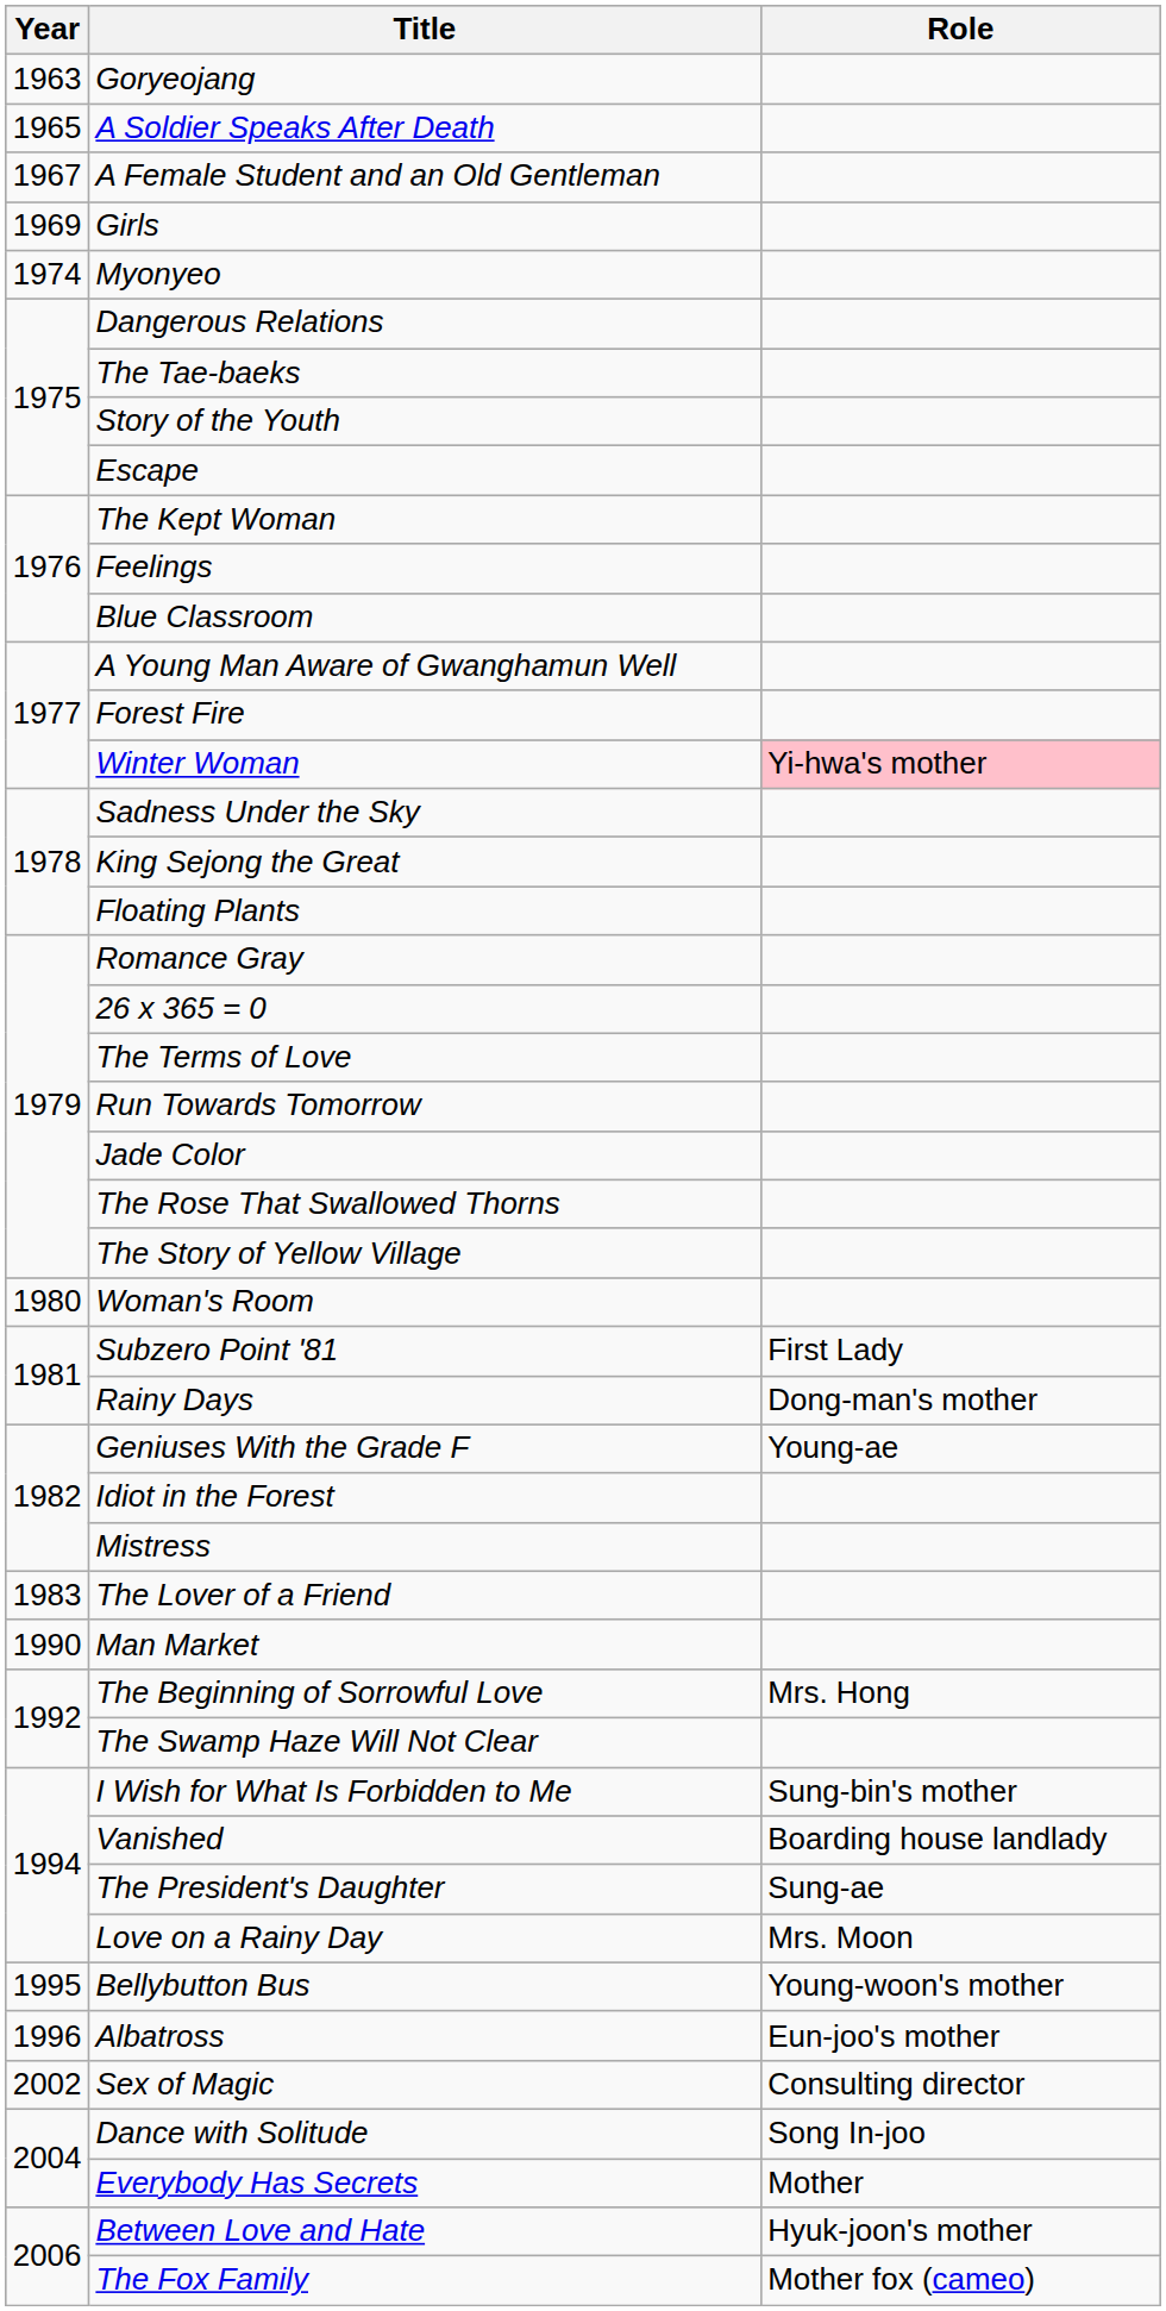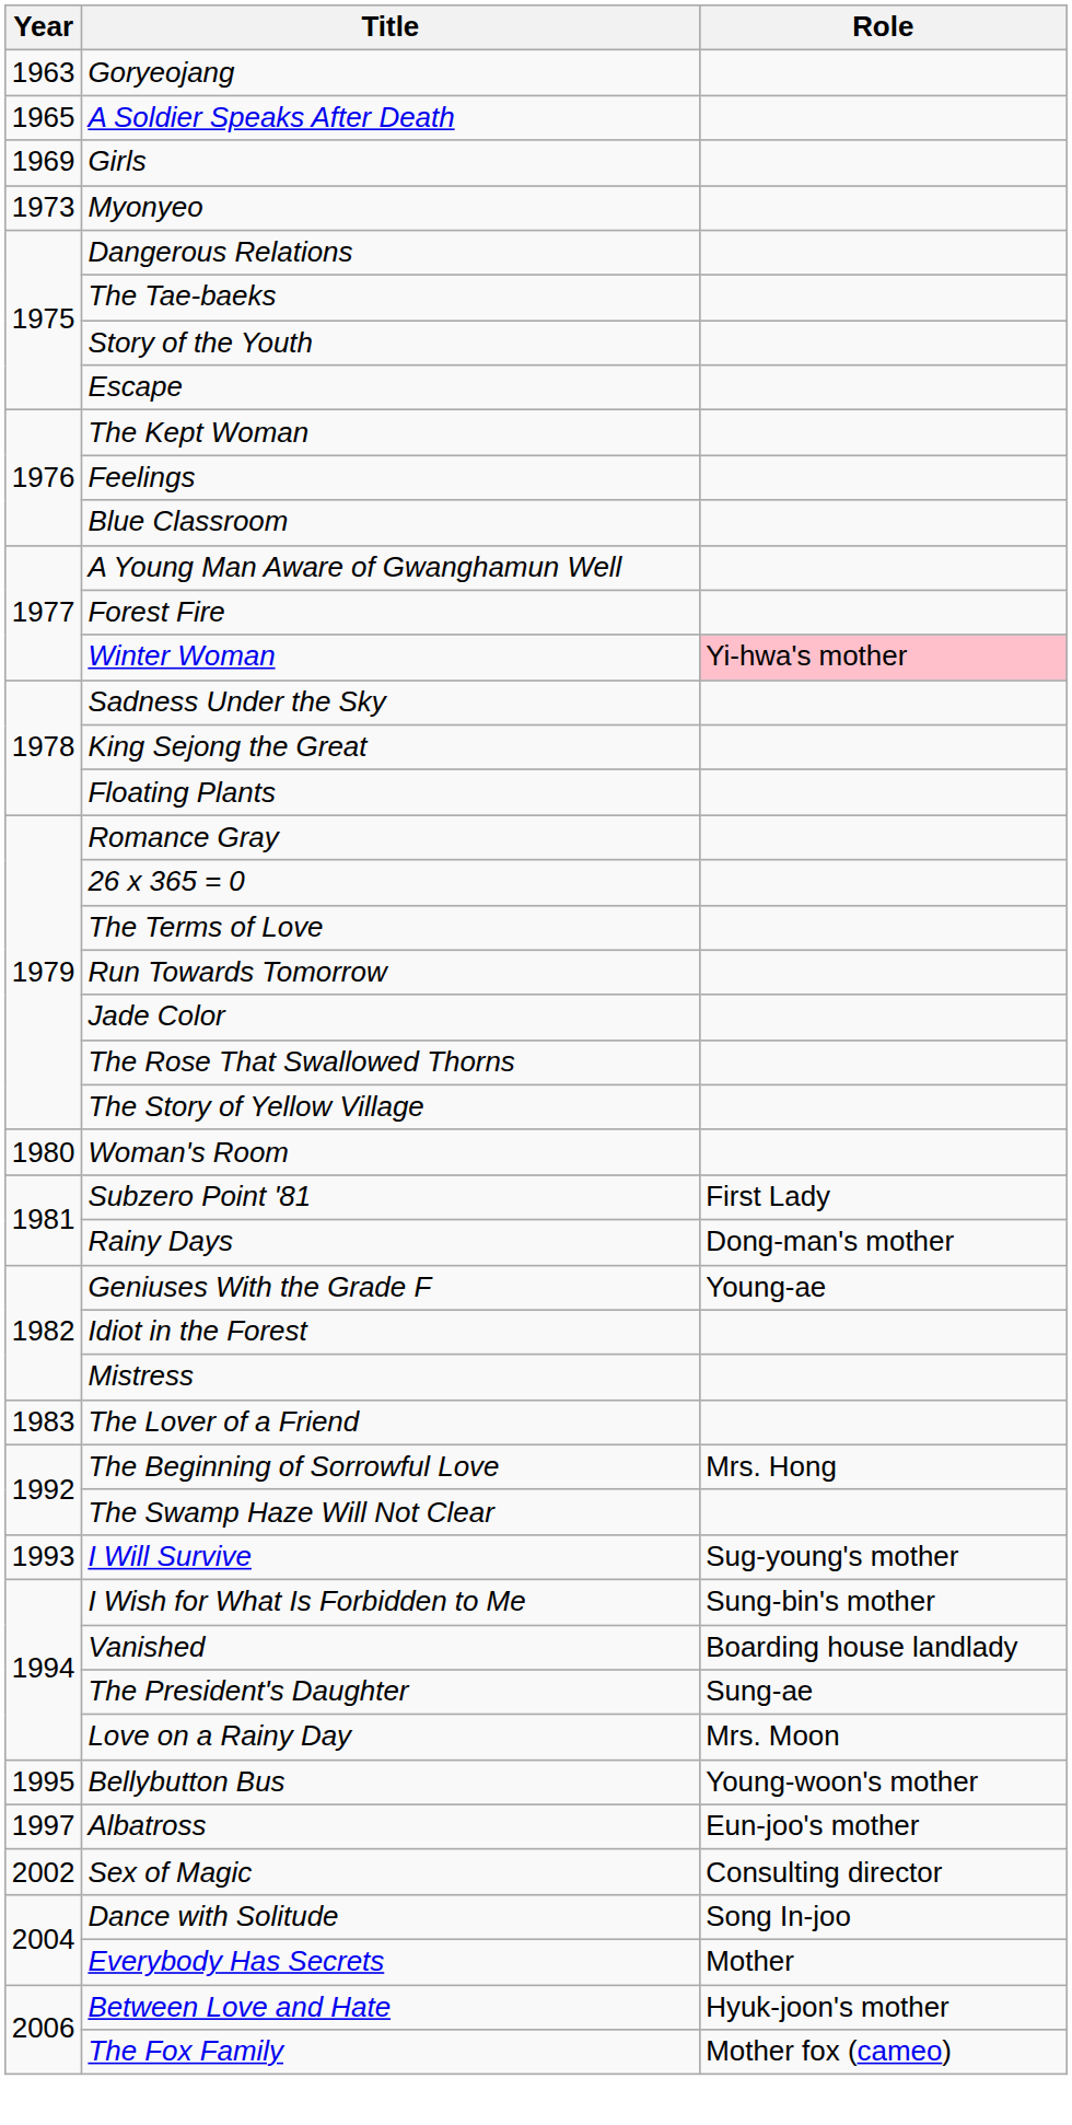- row: 1967 | A Female Student and an Old Gentleman
Myonyeo | Year: 1974 -> 1973
- row: 1990 | Man Market
+ row: 1993 | I Will Survive | Sug-young's mother
Albatross | Year: 1996 -> 1997
